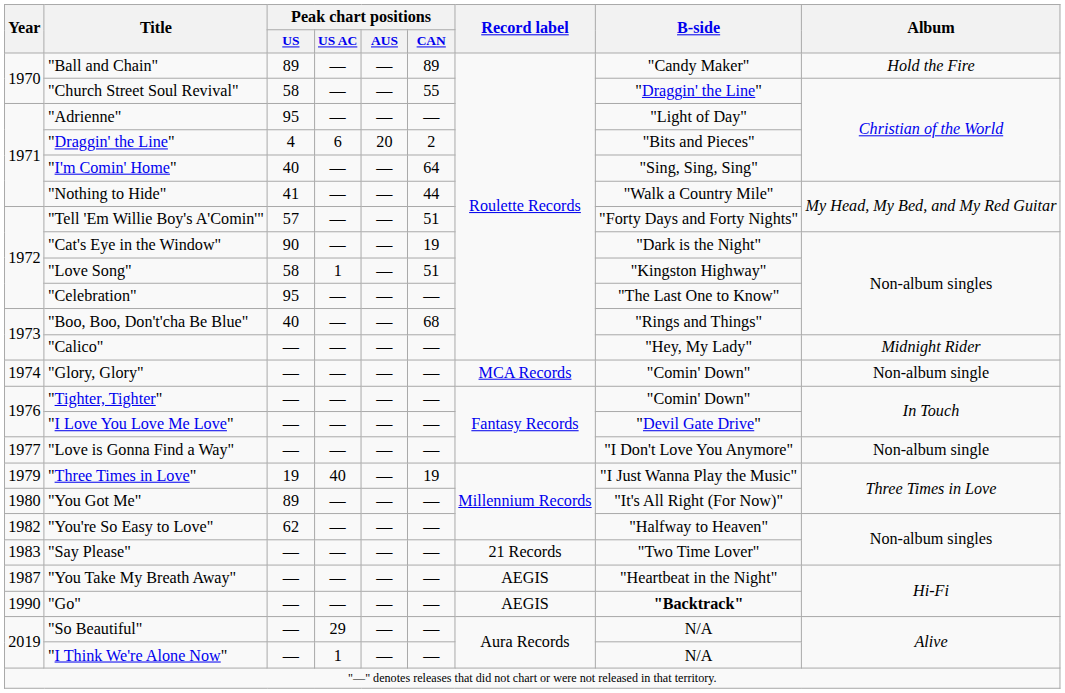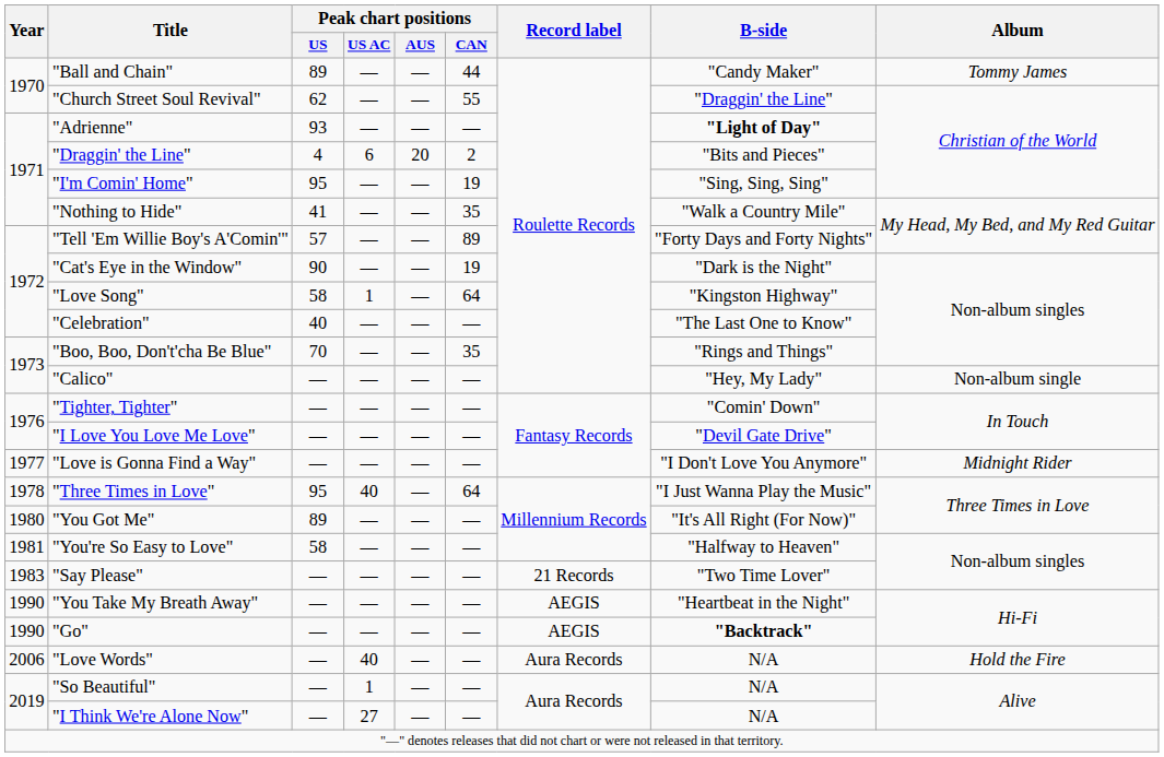"Ball and Chain" | Peak chart positions / CAN: 89 -> 44
"Ball and Chain" | Album: Hold the Fire -> Tommy James
"Church Street Soul Revival" | Peak chart positions / US: 58 -> 62
"Adrienne" | Peak chart positions / US: 95 -> 93
"Adrienne" | B-side: normal -> bold
"I'm Comin' Home" | Peak chart positions / US: 40 -> 95
"I'm Comin' Home" | Peak chart positions / CAN: 64 -> 19
"Nothing to Hide" | Peak chart positions / CAN: 44 -> 35
"Tell 'Em Willie Boy's A'Comin'" | Peak chart positions / CAN: 51 -> 89
"Love Song" | Peak chart positions / CAN: 51 -> 64
"Celebration" | Peak chart positions / US: 95 -> 40
"Boo, Boo, Don't'cha Be Blue" | Peak chart positions / US: 40 -> 70
"Boo, Boo, Don't'cha Be Blue" | Peak chart positions / CAN: 68 -> 35
"Calico" | Album: Midnight Rider -> Non-album single
- row: 1974 | "Glory, Glory" | — | — | — | — | MCA Records | "Comin' Down" | Non-album single
"Love is Gonna Find a Way" | Album: Non-album single -> Midnight Rider
"Three Times in Love" | Year: 1979 -> 1978
"Three Times in Love" | Peak chart positions / US: 19 -> 95
"Three Times in Love" | Peak chart positions / CAN: 19 -> 64
"You're So Easy to Love" | Year: 1982 -> 1981
"You're So Easy to Love" | Peak chart positions / US: 62 -> 58
"You Take My Breath Away" | Year: 1987 -> 1990
+ row: 2006 | "Love Words" | — | 40 | — | — | Aura Records | N/A | Hold the Fire
"So Beautiful" | Peak chart positions / US AC: 29 -> 1
"I Think We're Alone Now" | Peak chart positions / US AC: 1 -> 27
